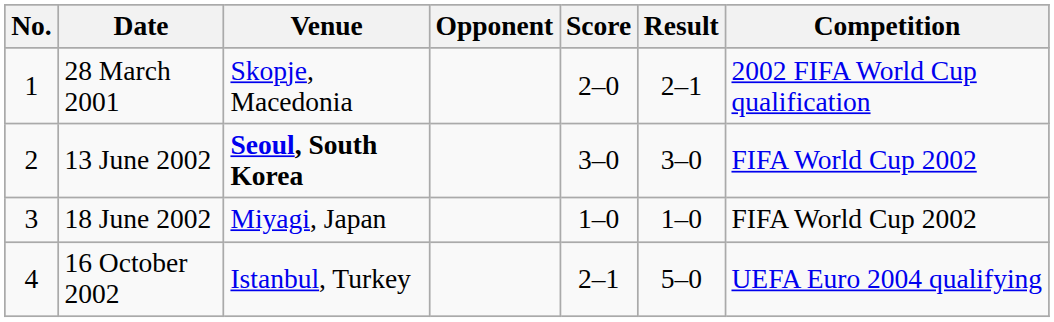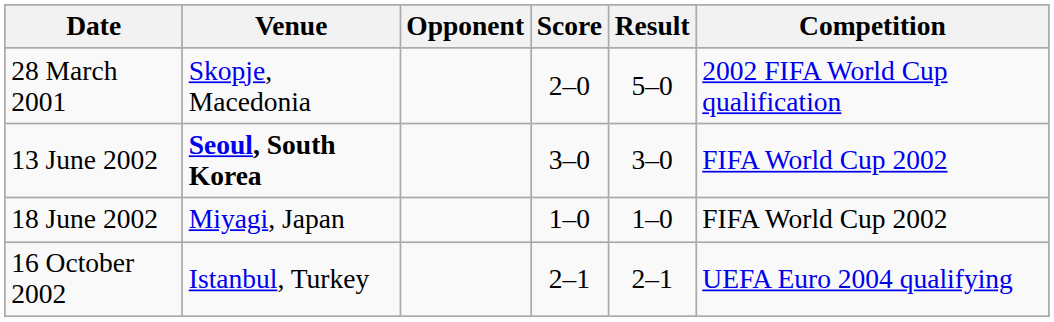- column: No. | 1 | 2 | 3 | 4
28 March 2001 | Result: 2–1 -> 5–0
16 October 2002 | Result: 5–0 -> 2–1
